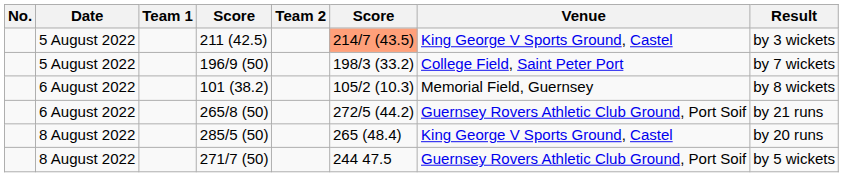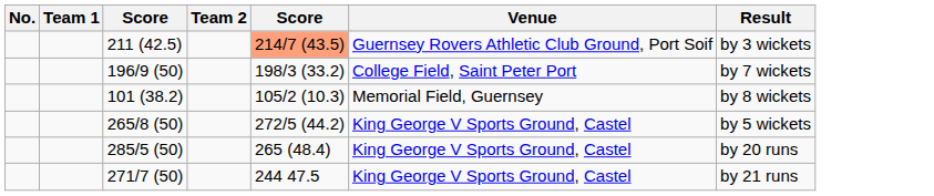- column: Date | 5 August 2022 | 5 August 2022 | 6 August 2022 | 6 August 2022 | 8 August 2022 | 8 August 2022
211 (42.5) | Venue: King George V Sports Ground, Castel -> Guernsey Rovers Athletic Club Ground, Port Soif
265/8 (50) | Venue: Guernsey Rovers Athletic Club Ground, Port Soif -> King George V Sports Ground, Castel
265/8 (50) | Result: by 21 runs -> by 5 wickets
271/7 (50) | Venue: Guernsey Rovers Athletic Club Ground, Port Soif -> King George V Sports Ground, Castel
271/7 (50) | Result: by 5 wickets -> by 21 runs
